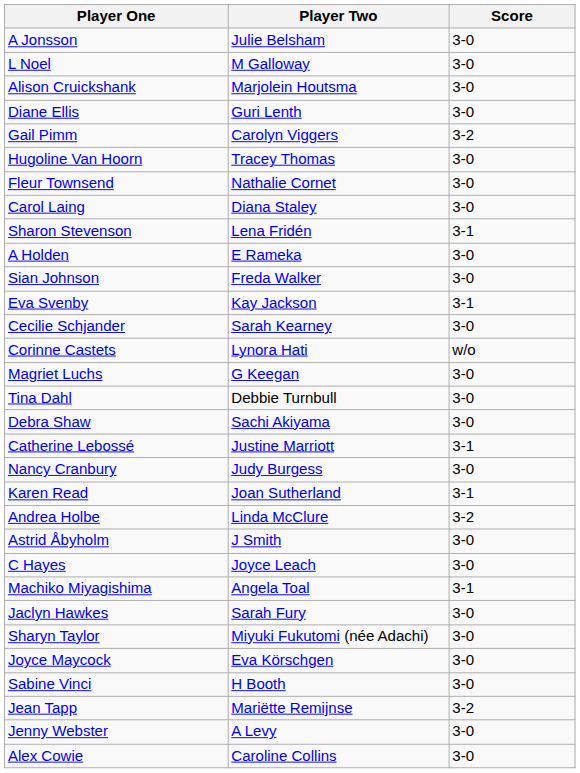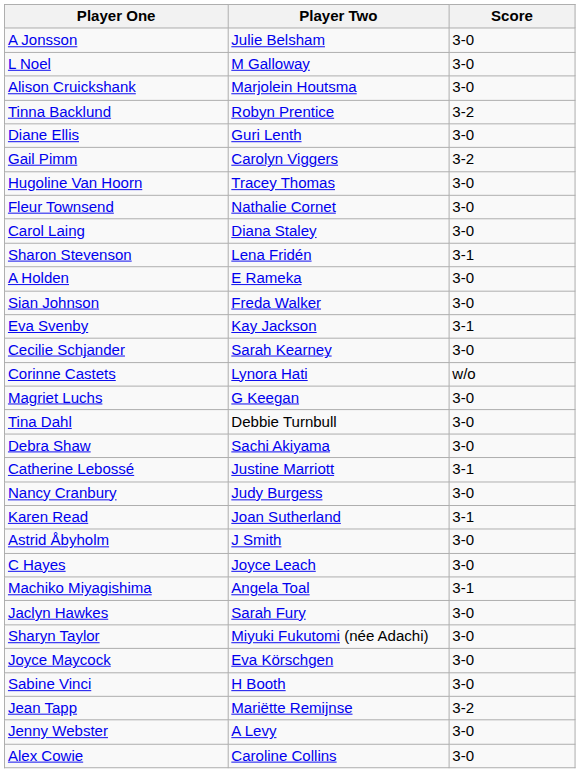+ row: Tinna Backlund | Robyn Prentice | 3-2
- row: Andrea Holbe | Linda McClure | 3-2
